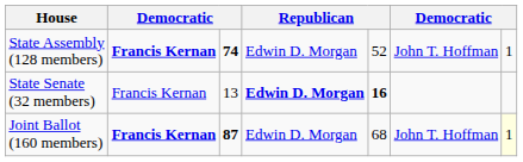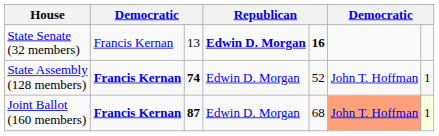rows swapped: State Senate (32 members) <-> State Assembly (128 members)
Joint Ballot (160 members) | column 6: no background -> lightsalmon background
